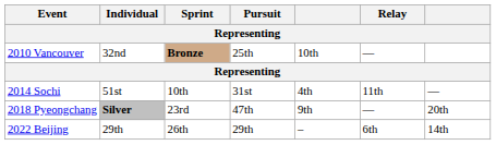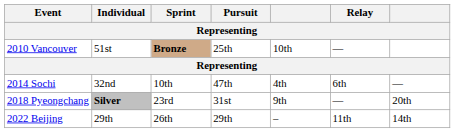2010 Vancouver | Individual: 32nd -> 51st
2014 Sochi | Individual: 51st -> 32nd
2014 Sochi | Pursuit: 31st -> 47th
2014 Sochi | Relay: 11th -> 6th
2018 Pyeongchang | Pursuit: 47th -> 31st
2022 Beijing | Relay: 6th -> 11th
